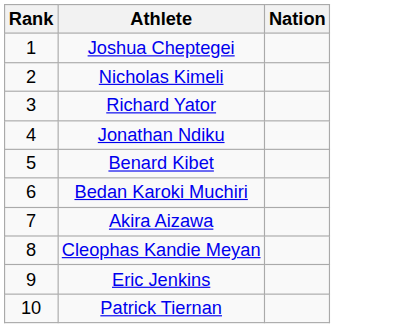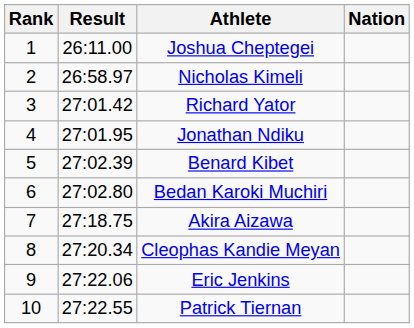+ column: Result | 26:11.00 | 26:58.97 | 27:01.42 | 27:01.95 | 27:02.39 | 27:02.80 | 27:18.75 | 27:20.34 | 27:22.06 | 27:22.55
